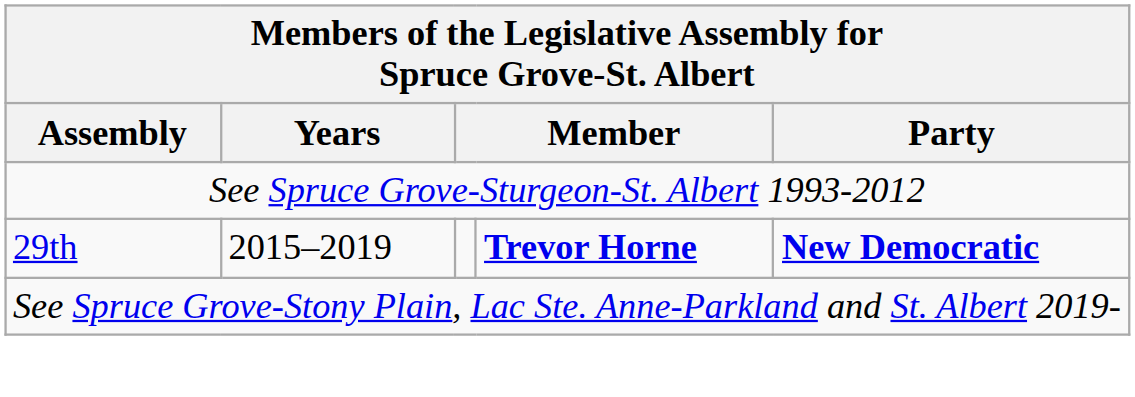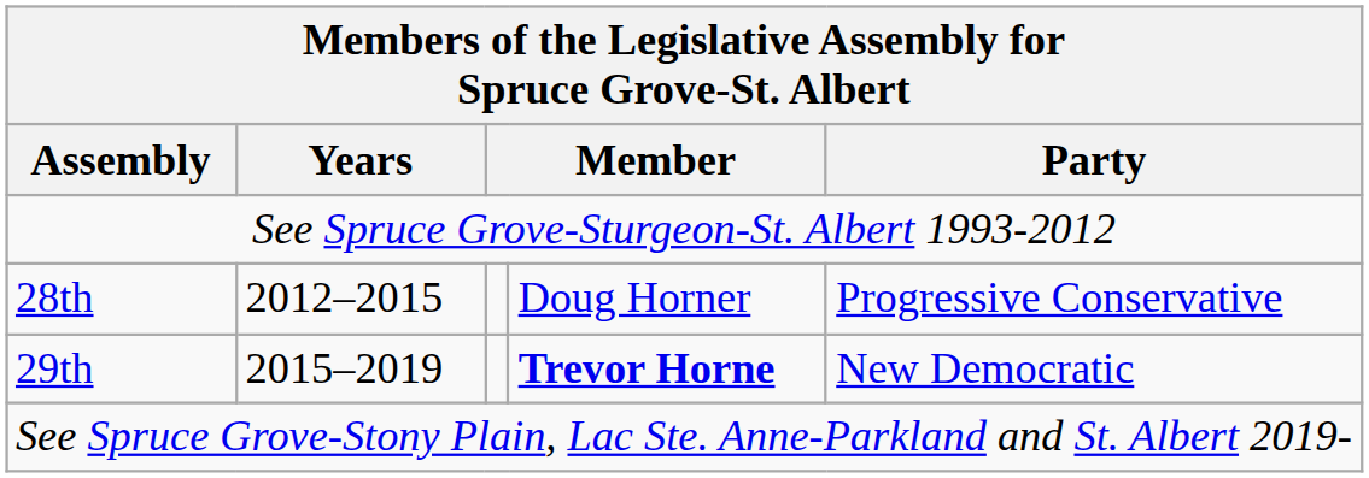+ row: 28th | 2012–2015 | Doug Horner | Progressive Conservative
29th | Party: bold -> normal
